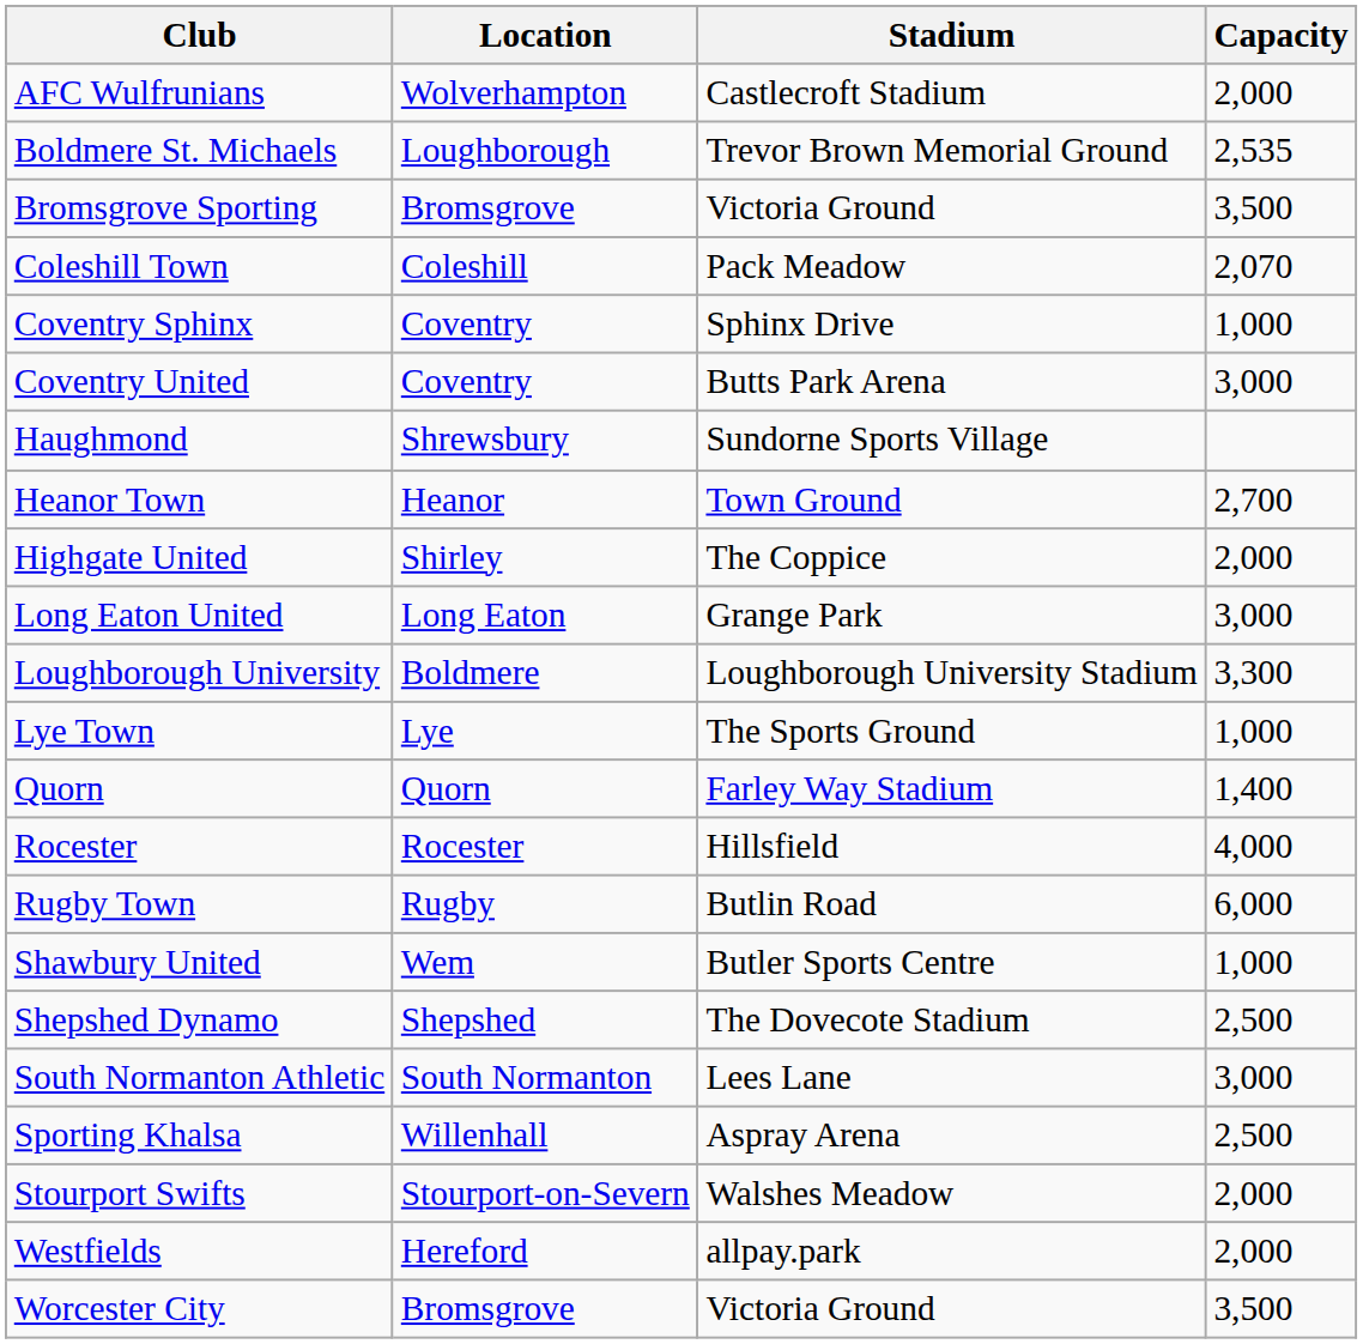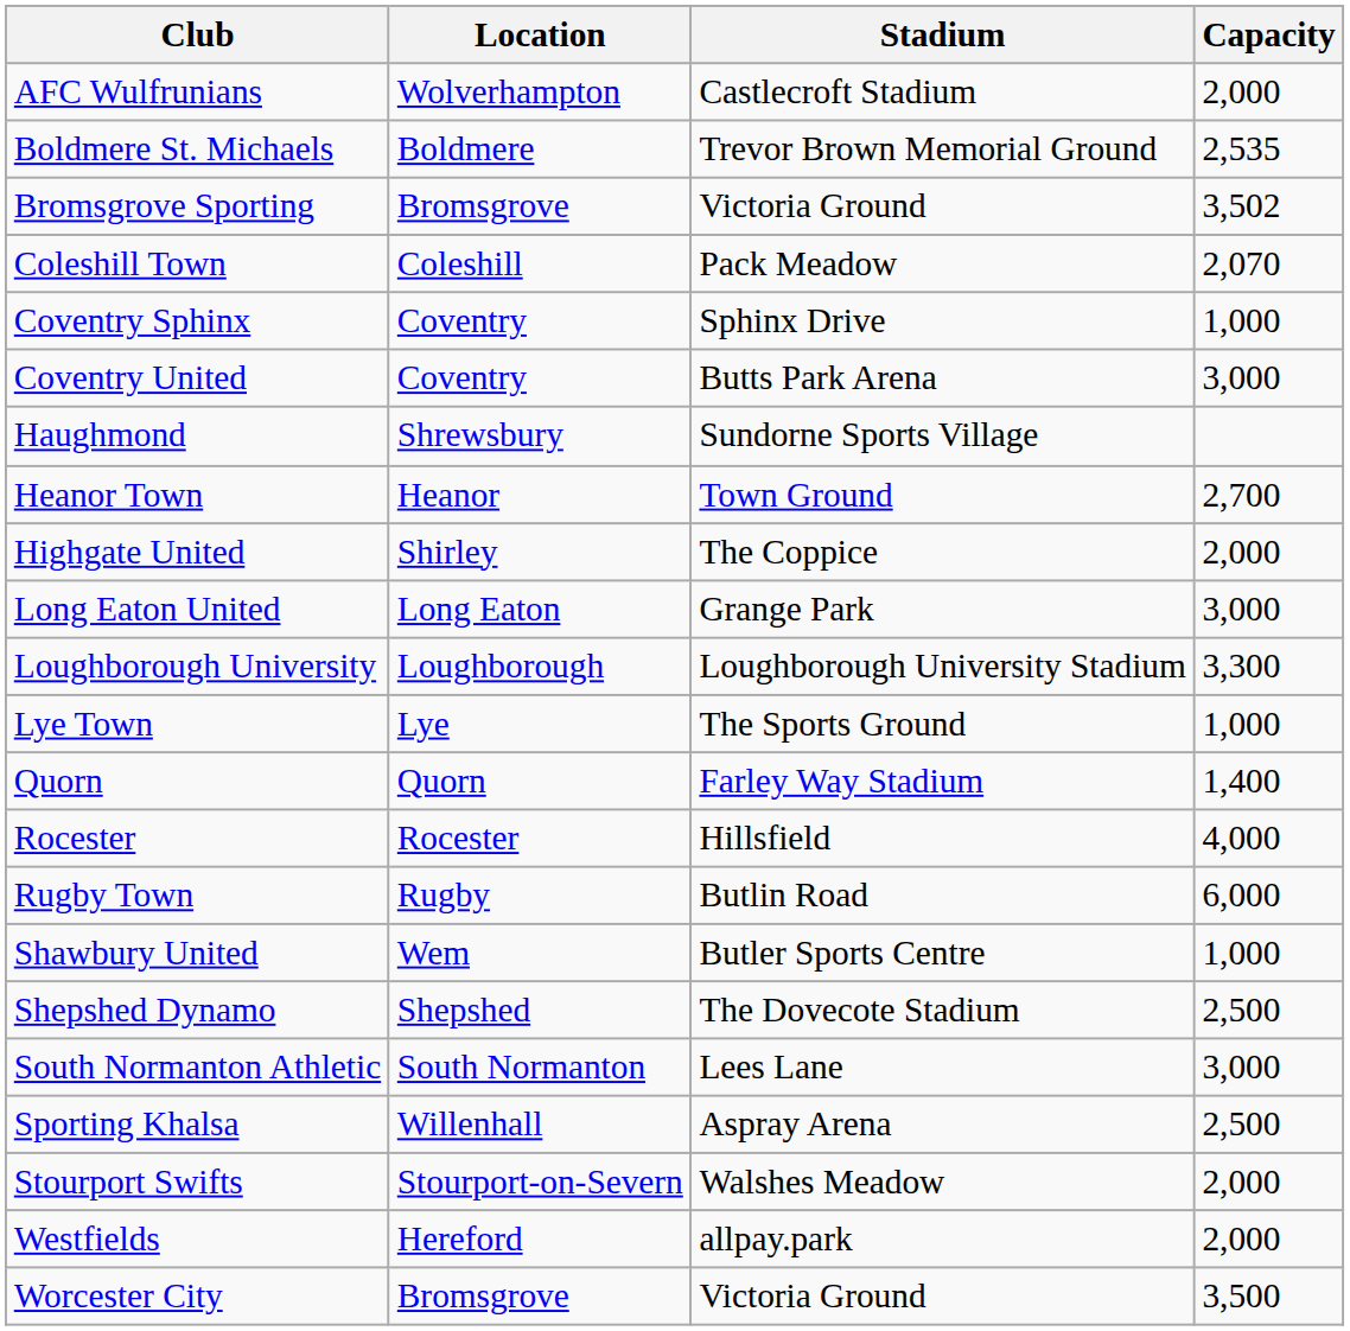Boldmere St. Michaels | Location: Loughborough -> Boldmere
Bromsgrove Sporting | Capacity: 3,500 -> 3,502
Loughborough University | Location: Boldmere -> Loughborough
